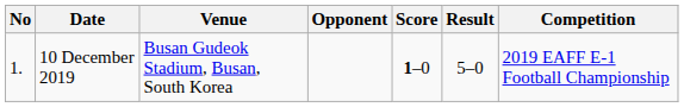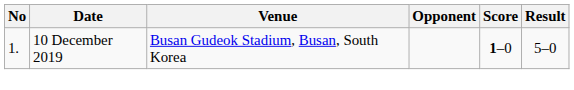- column: Competition | 2019 EAFF E-1 Football Championship
